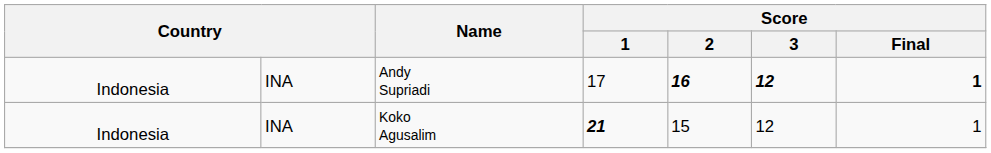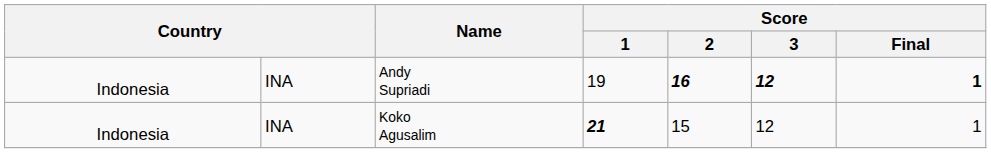Andy Supriadi | Score / 1: 17 -> 19
